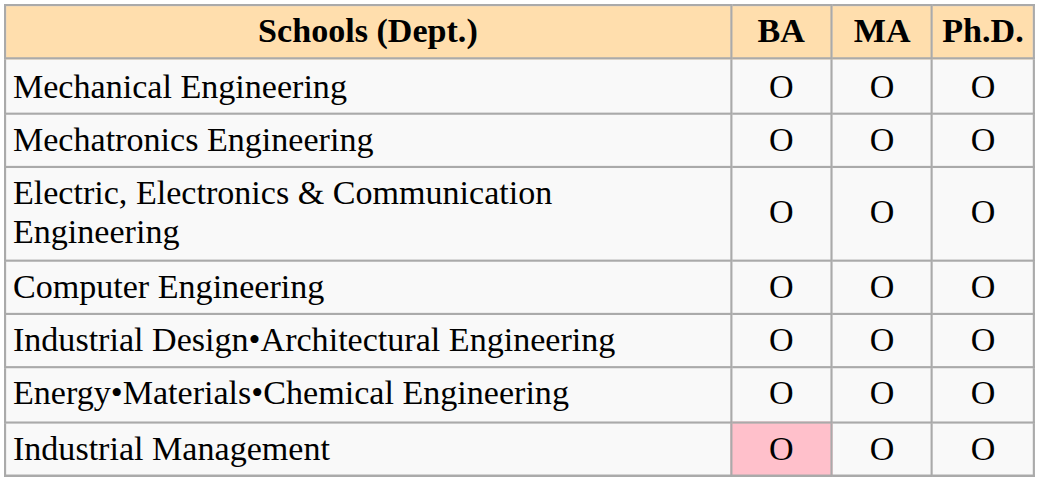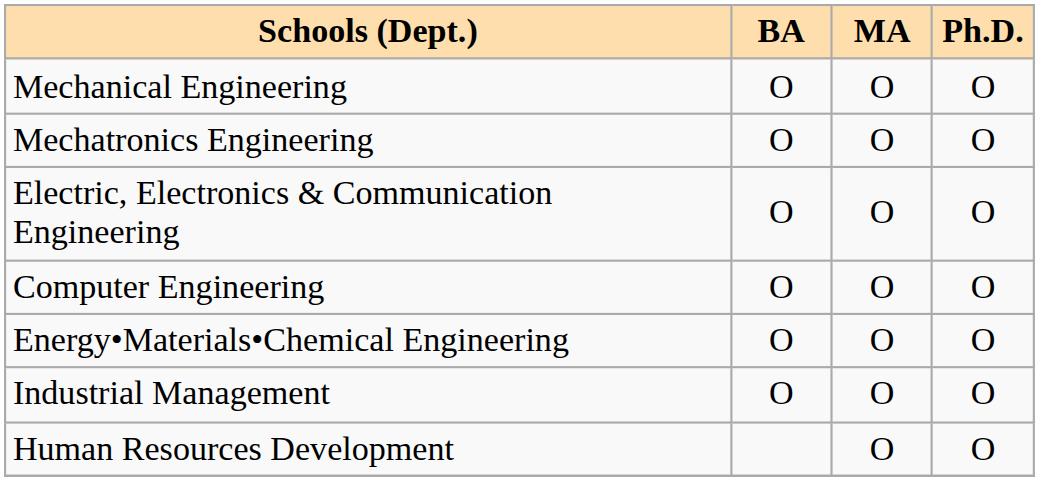- row: Industrial Design•Architectural Engineering | O | O | O
Industrial Management | BA: pink background -> no background
+ row: Human Resources Development | O | O
